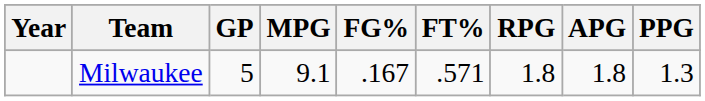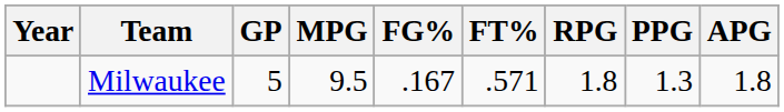columns swapped: APG <-> PPG
Milwaukee | MPG: 9.1 -> 9.5
